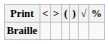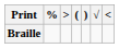columns swapped: < <-> %
